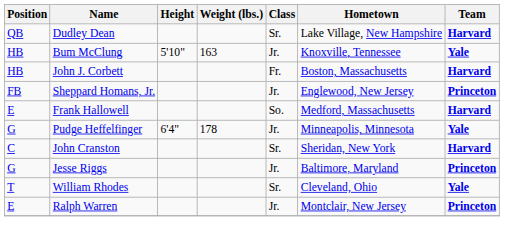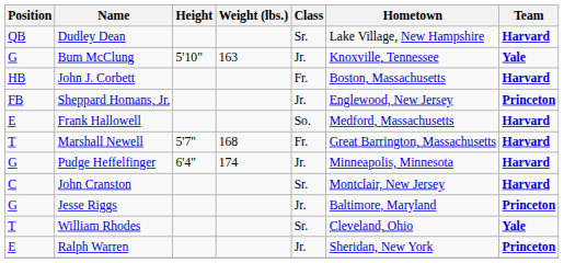Bum McClung | Position: HB -> G
+ row: T | Marshall Newell | 5'7" | 168 | Fr. | Great Barrington, Massachusetts | Harvard
Pudge Heffelfinger | Weight (lbs.): 178 -> 174
Pudge Heffelfinger | Team: Yale -> Harvard
John Cranston | Hometown: Sheridan, New York -> Montclair, New Jersey
Ralph Warren | Hometown: Montclair, New Jersey -> Sheridan, New York
